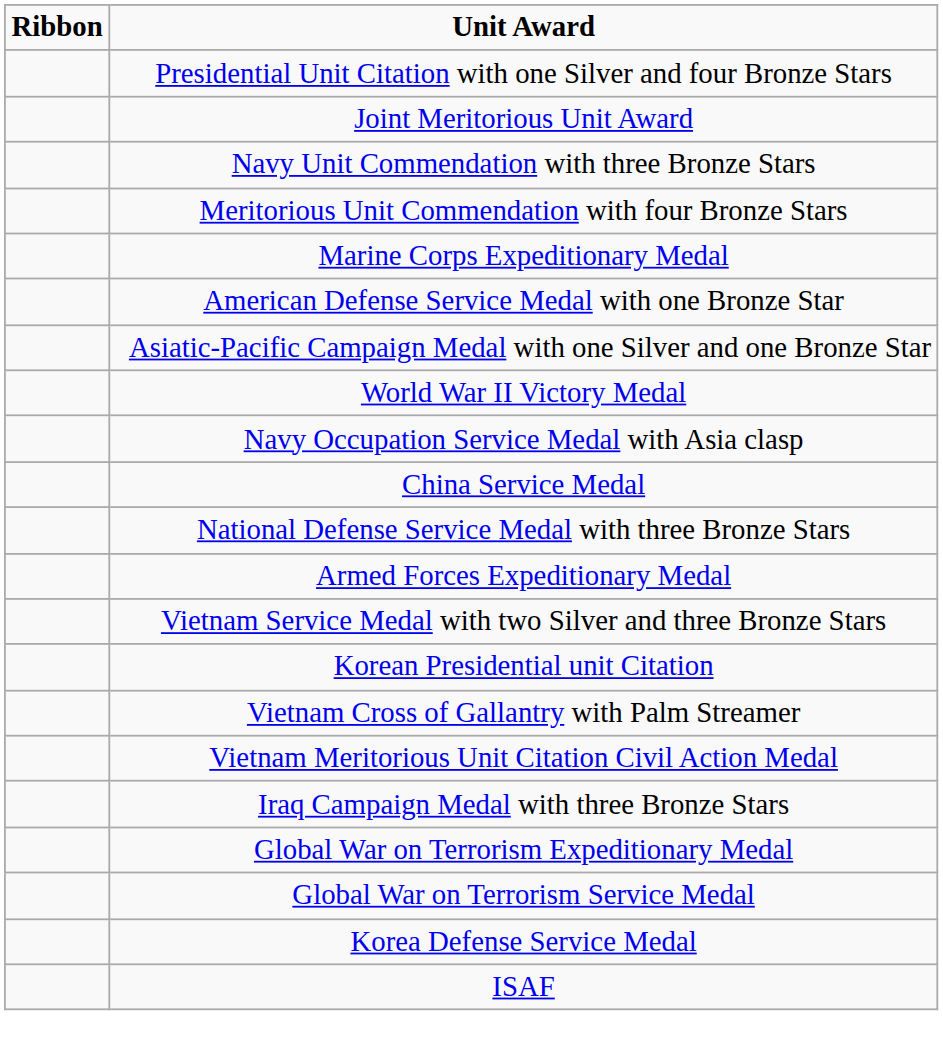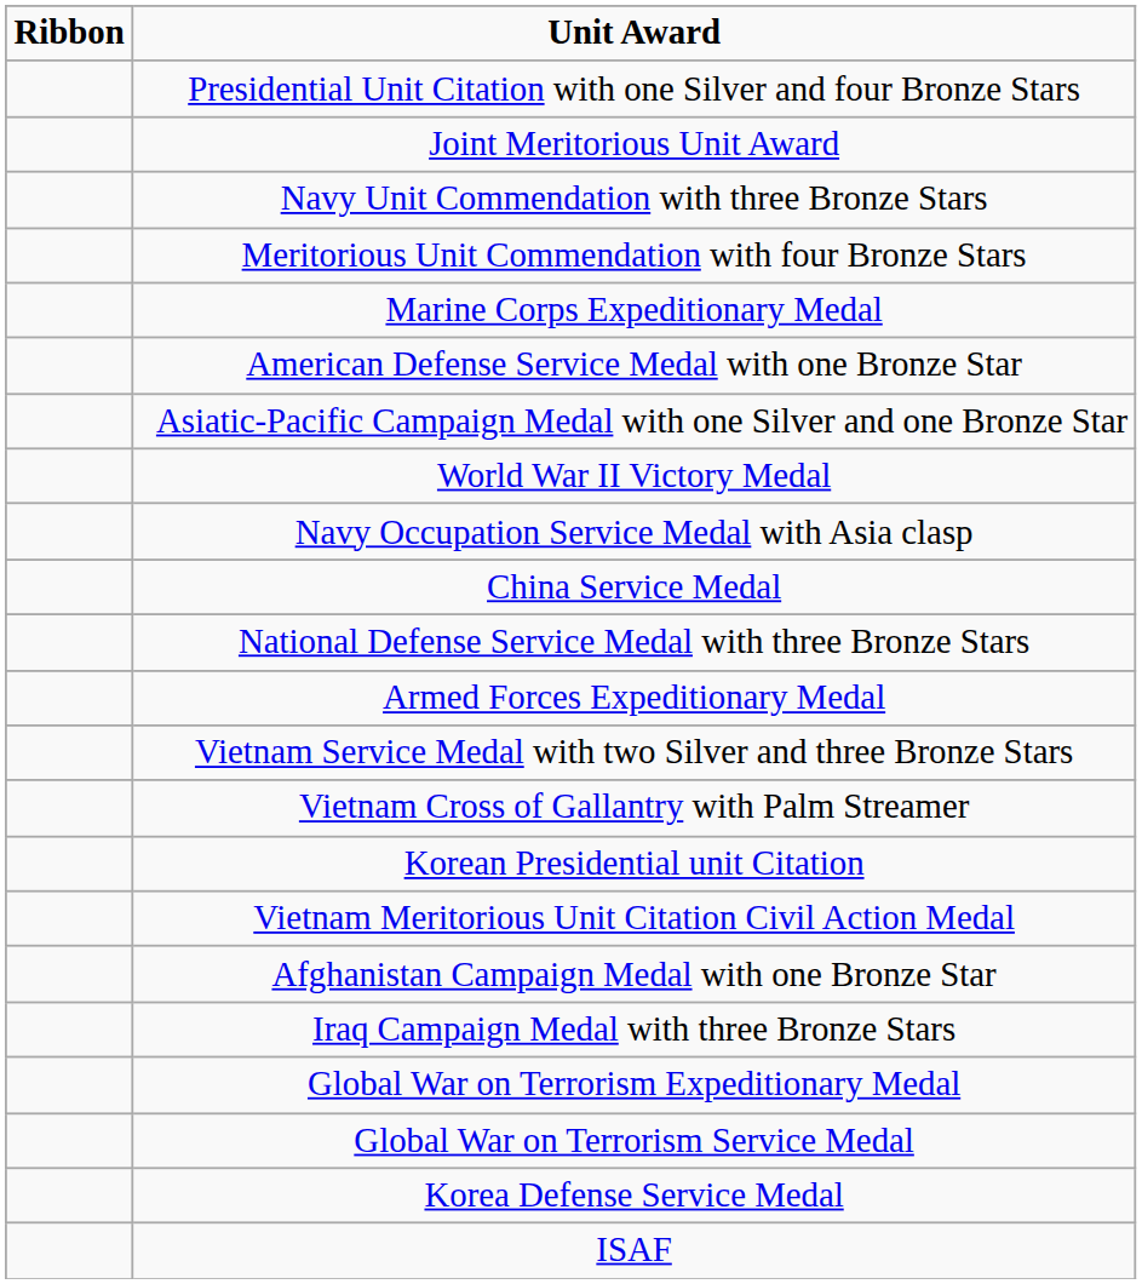rows swapped: Korean Presidential unit Citation <-> Vietnam Cross of Gallantry with Palm Streamer
+ row: Afghanistan Campaign Medal with one Bronze Star
